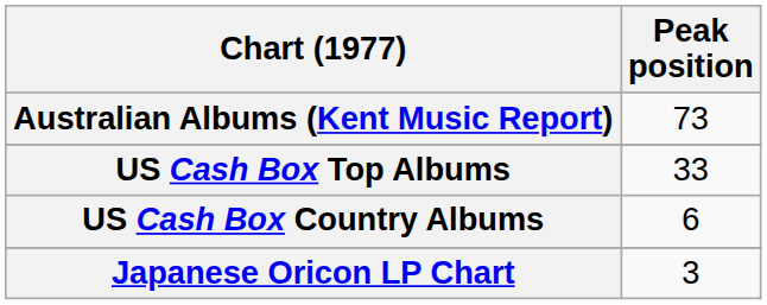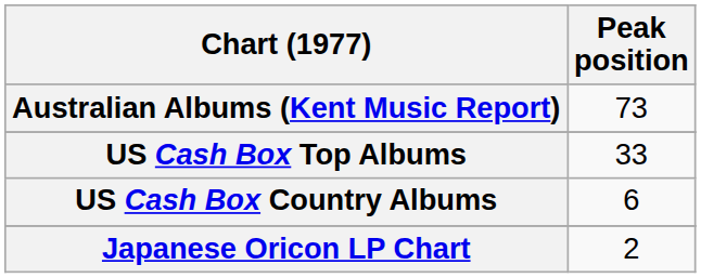Japanese Oricon LP Chart | Peak position: 3 -> 2
